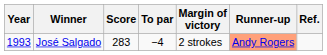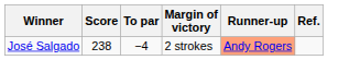- column: Year | 1993
José Salgado | Score: 283 -> 238
